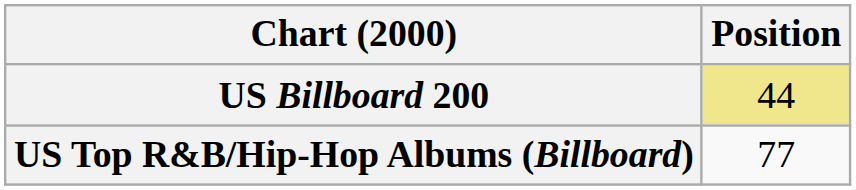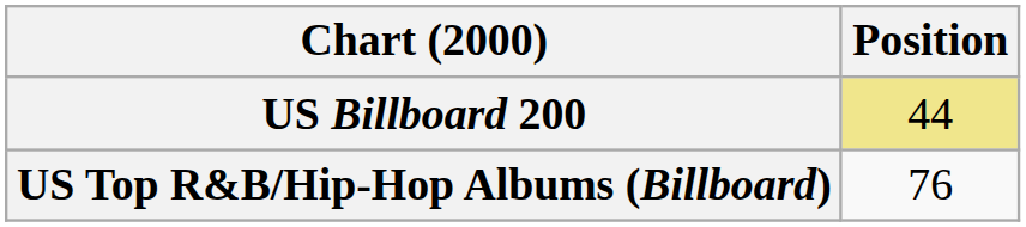US Top R&B/Hip-Hop Albums (Billboard) | Position: 77 -> 76
